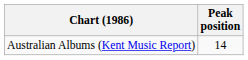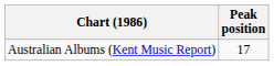Australian Albums (Kent Music Report) | Peak position: 14 -> 17
